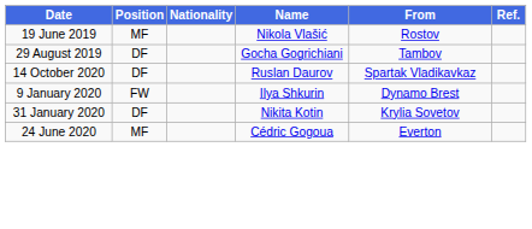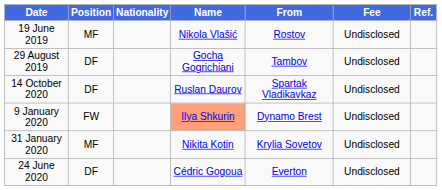+ column: Fee | Undisclosed | Undisclosed | Undisclosed | Undisclosed | Undisclosed | Undisclosed
9 January 2020 | Name: no background -> lightsalmon background
31 January 2020 | Position: DF -> MF
24 June 2020 | Position: MF -> DF
